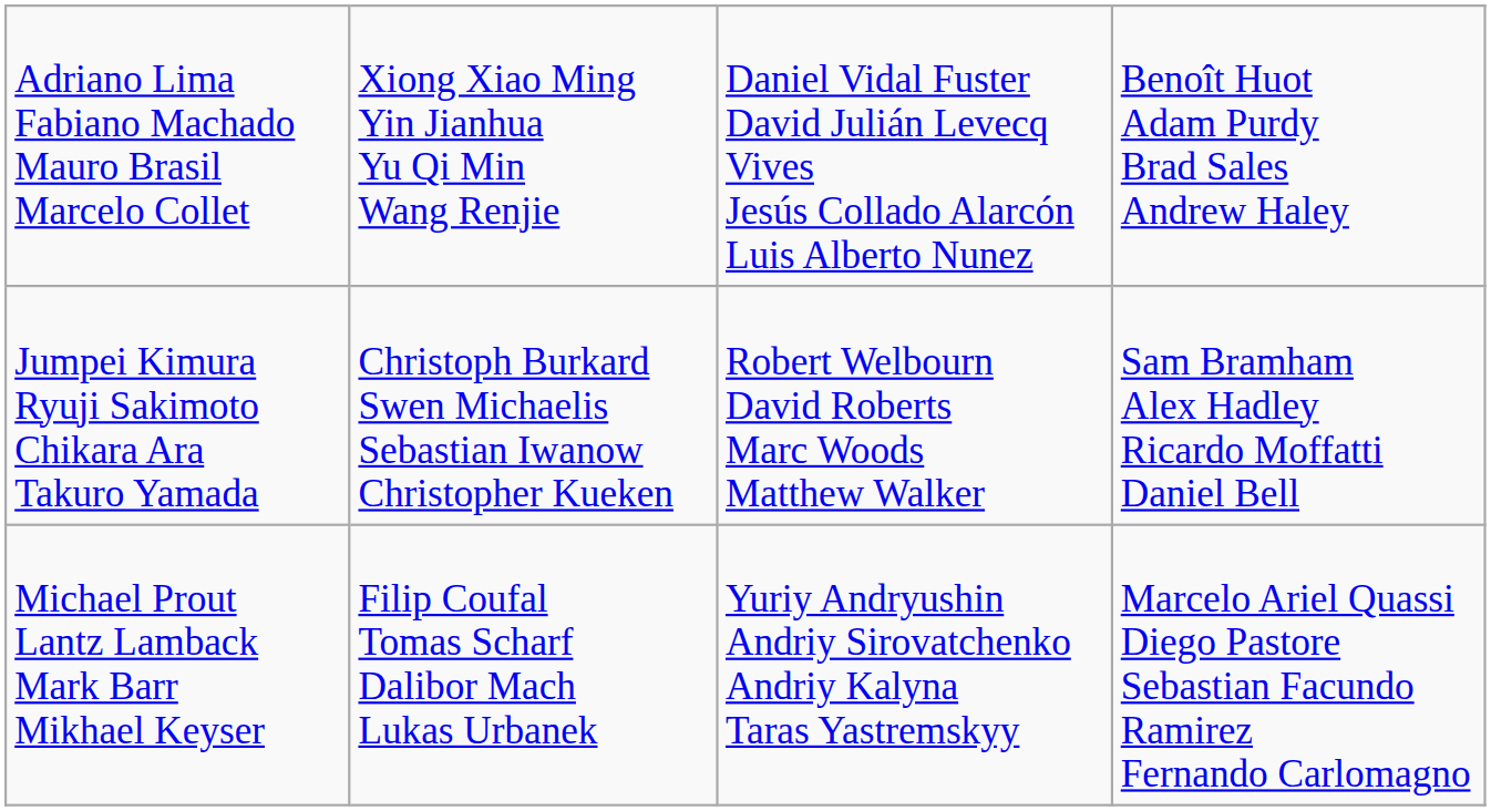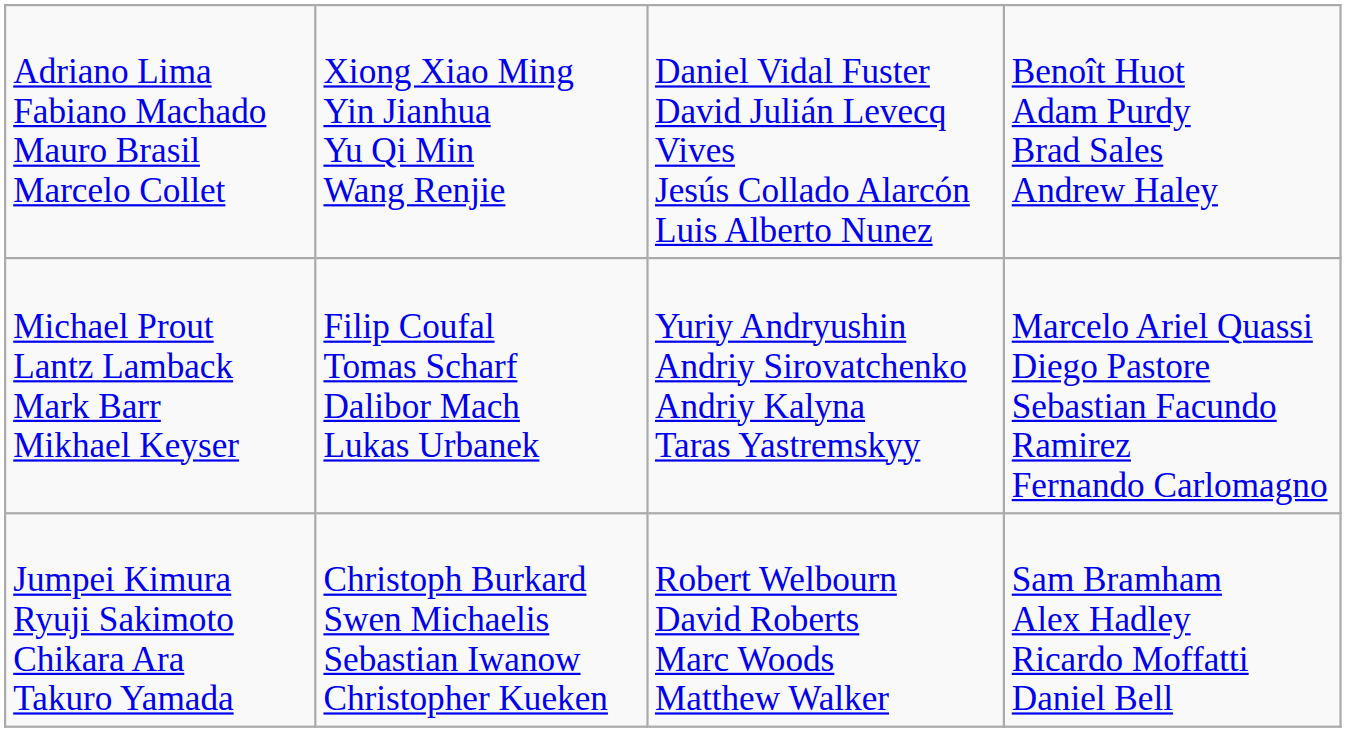rows swapped: Jumpei Kimura Ryuji Sakimoto Chikara Ara Takuro Yamada <-> Michael Prout Lantz Lamback Mark Barr Mikhael Keyser
